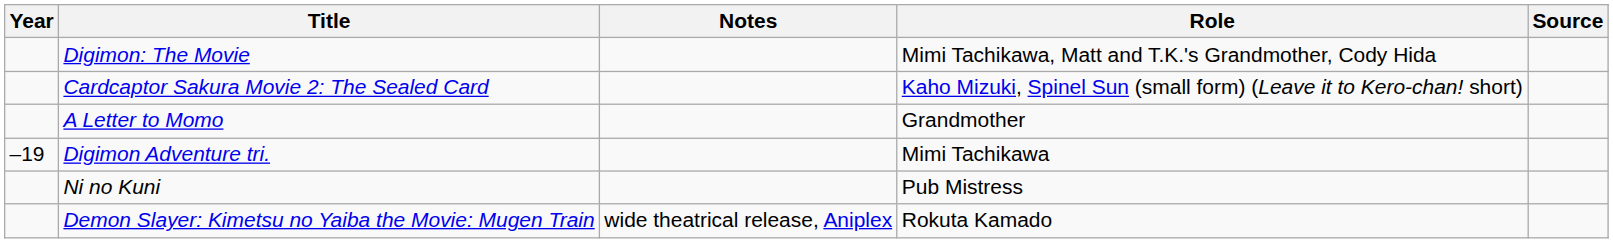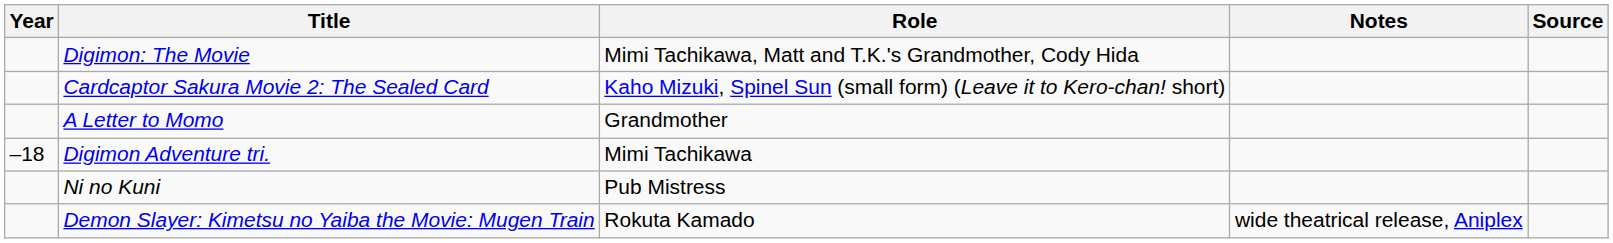columns swapped: Role <-> Notes
Digimon Adventure tri. | Year: –19 -> –18
